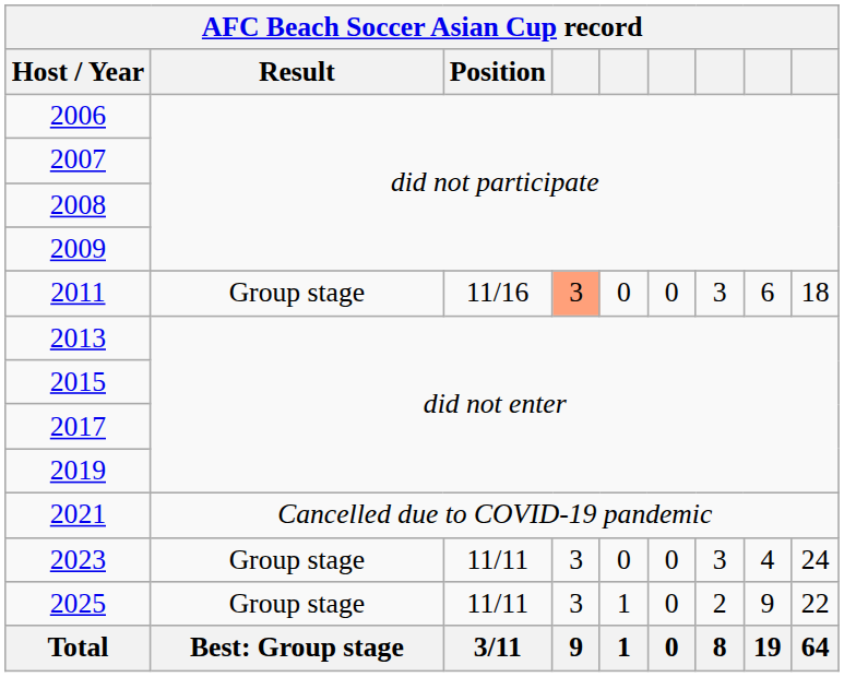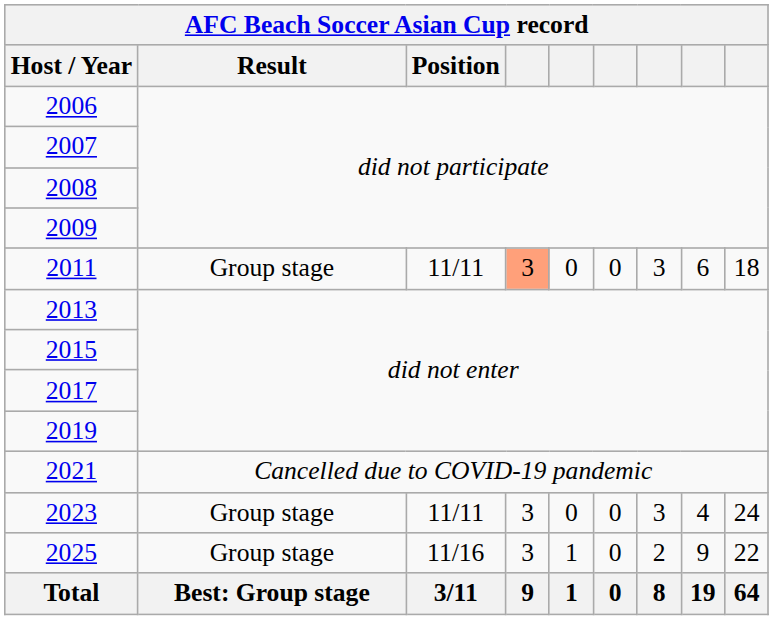2011 | Position: 11/16 -> 11/11
2025 | Position: 11/11 -> 11/16
